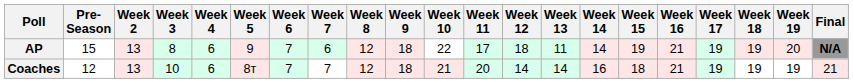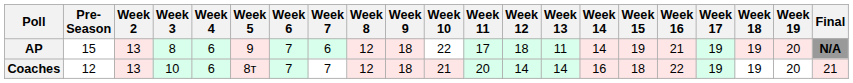Coaches | Week 16: 21 -> 22
Coaches | Week 19: 19 -> 20
